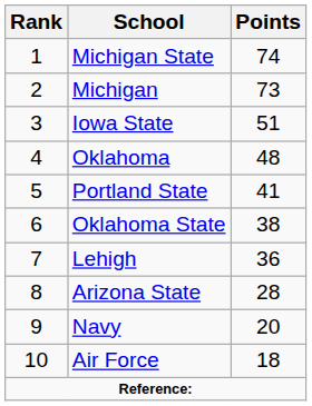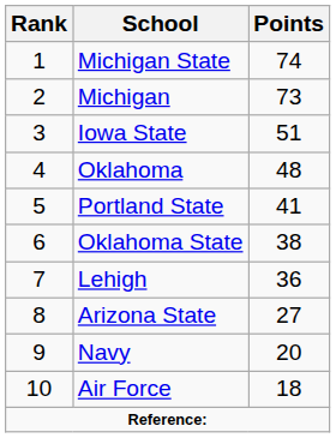Arizona State | Points: 28 -> 27
